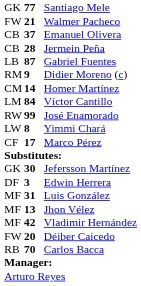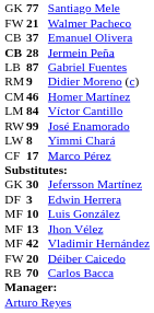Jermein Peña | column 1: normal -> bold
Homer Martínez | column 2: 14 -> 46
Luis González | column 2: 31 -> 10
